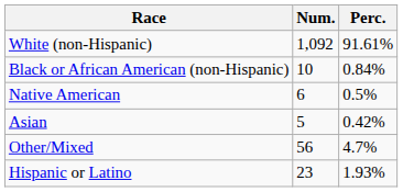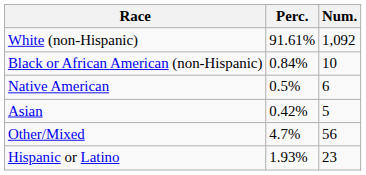columns swapped: Num. <-> Perc.
